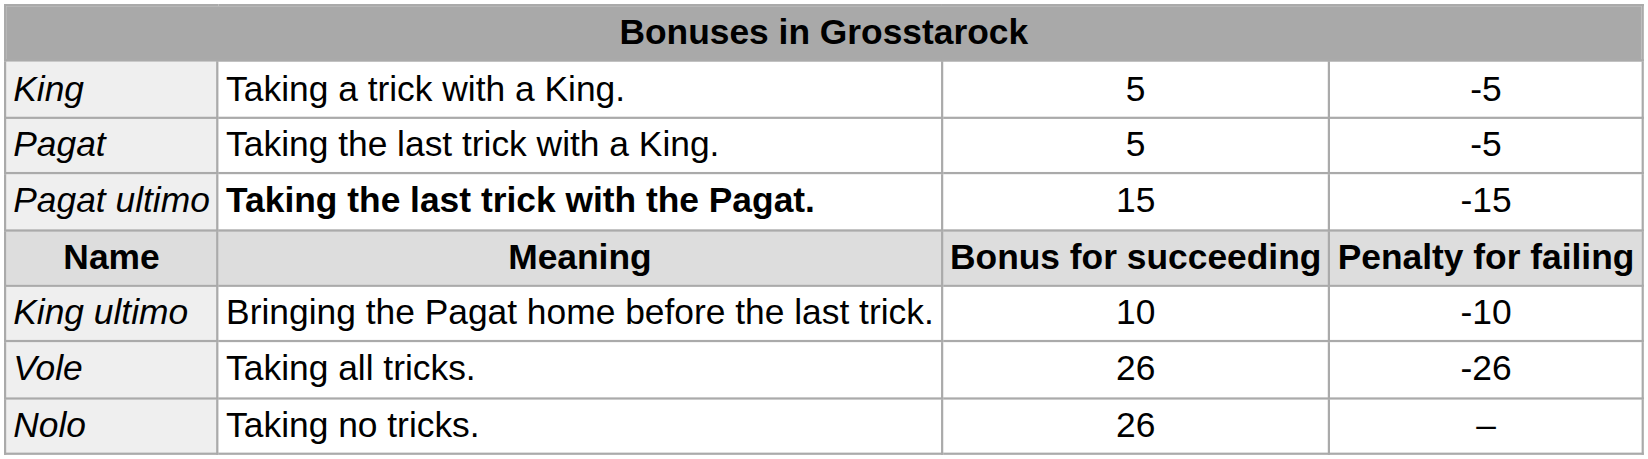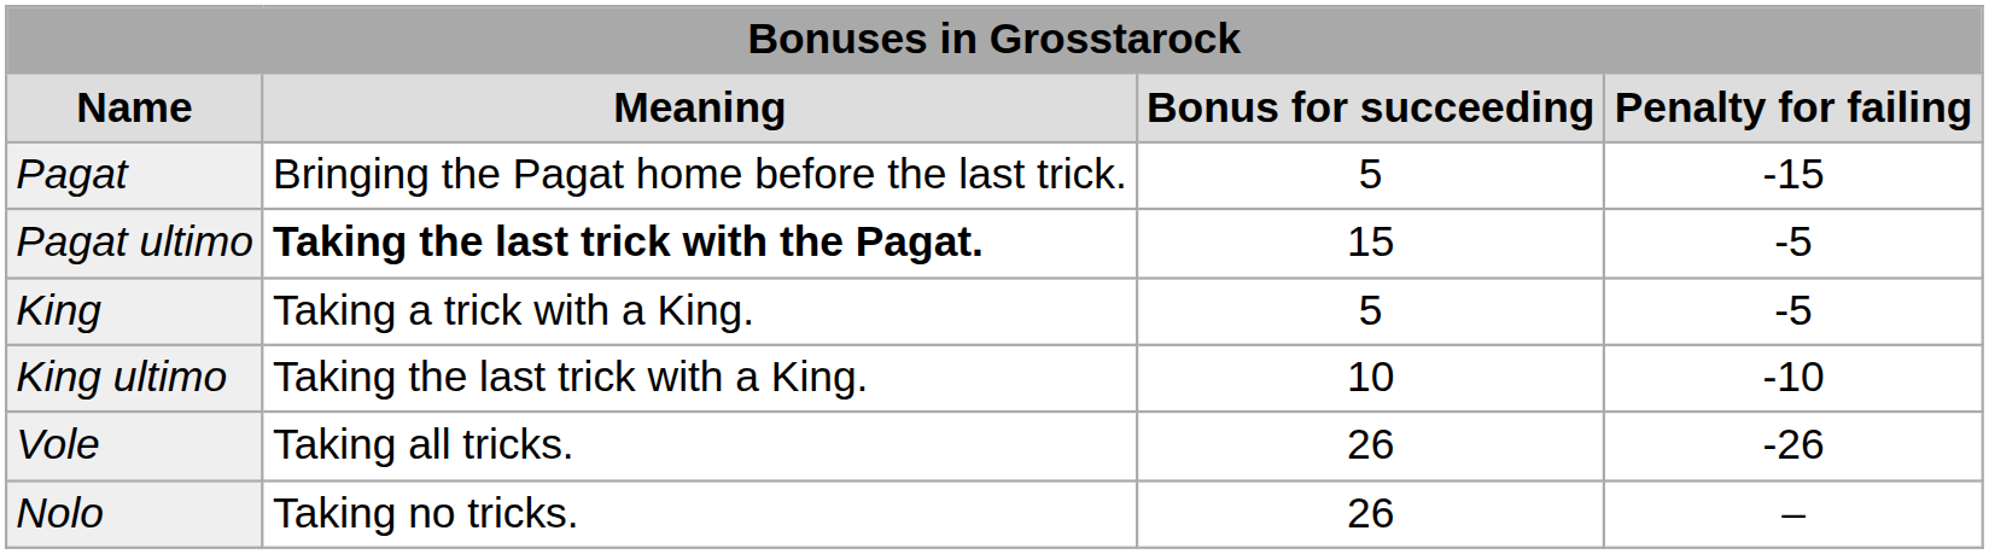rows swapped: Name <-> King
Pagat | column 2: Taking the last trick with a King. -> Bringing the Pagat home before the last trick.
Pagat | column 4: -5 -> -15
Pagat ultimo | column 4: -15 -> -5
King ultimo | column 2: Bringing the Pagat home before the last trick. -> Taking the last trick with a King.
